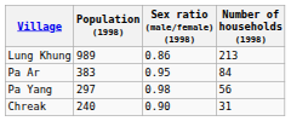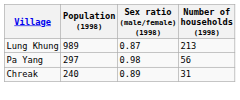Lung Khung | Sex ratio (male/female) (1998): 0.86 -> 0.87
- row: Pa Ar | 383 | 0.95 | 84
Chreak | Sex ratio (male/female) (1998): 0.90 -> 0.89
